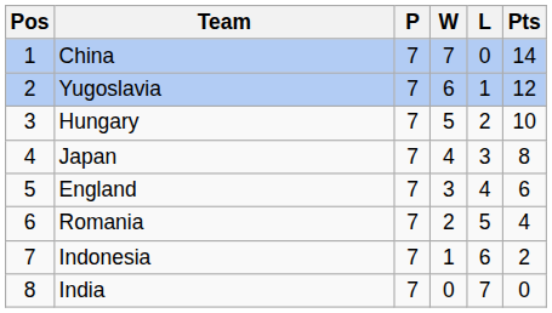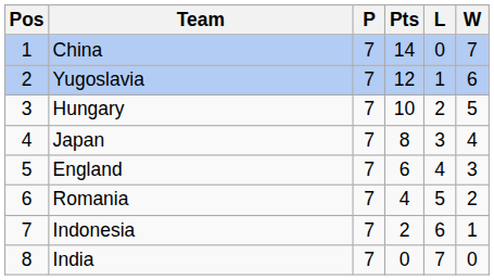columns swapped: W <-> Pts
